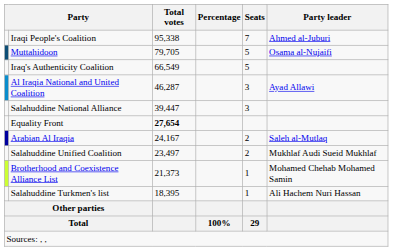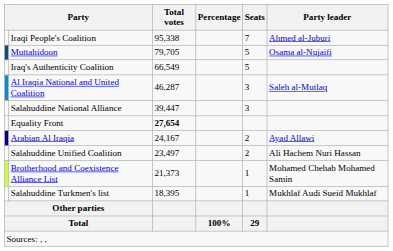Al Iraqia National and United Coalition | Party leader: Ayad Allawi -> Saleh al-Mutlaq
Arabian Al Iraqia | Party leader: Saleh al-Mutlaq -> Ayad Allawi
Salahuddine Unified Coalition | Party leader: Mukhlaf Audi Sueid Mukhlaf -> Ali Hachem Nuri Hassan
Salahuddine Turkmen's list | Party leader: Ali Hachem Nuri Hassan -> Mukhlaf Audi Sueid Mukhlaf
